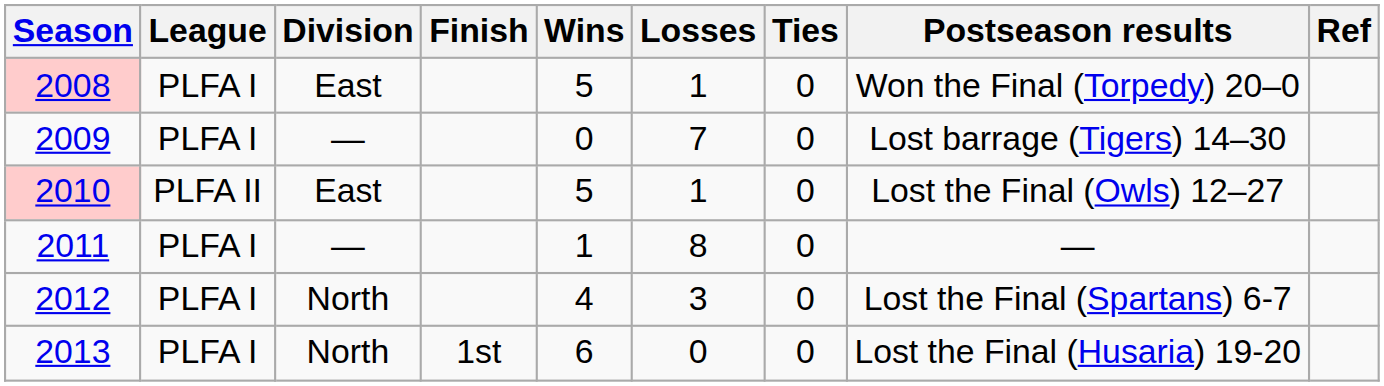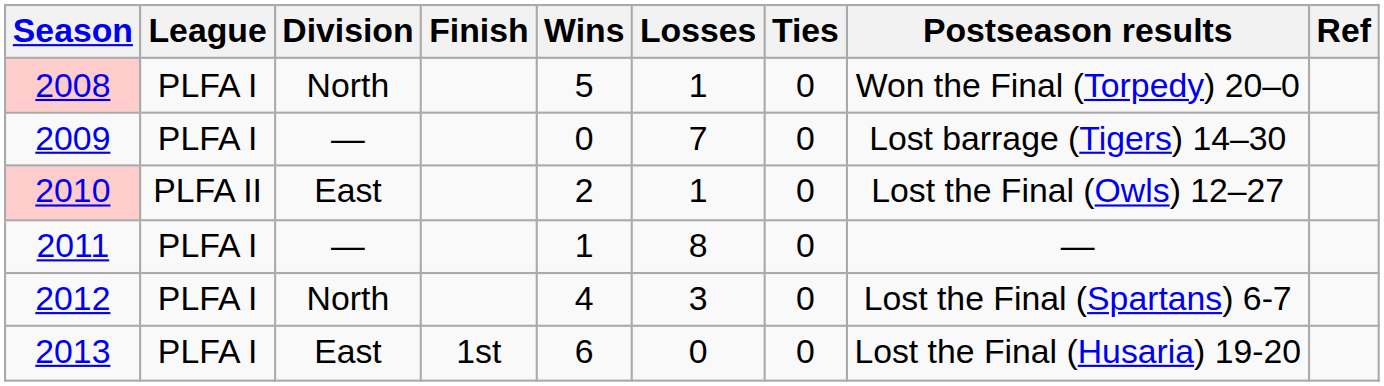2008 | Division: East -> North
2010 | Wins: 5 -> 2
2013 | Division: North -> East
